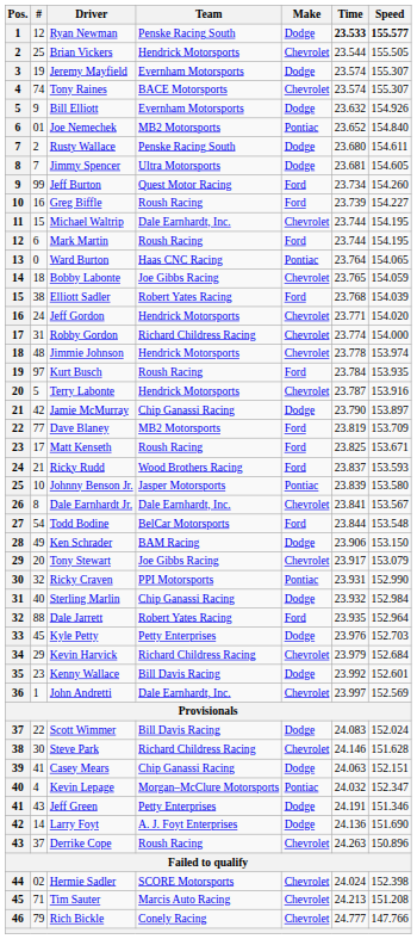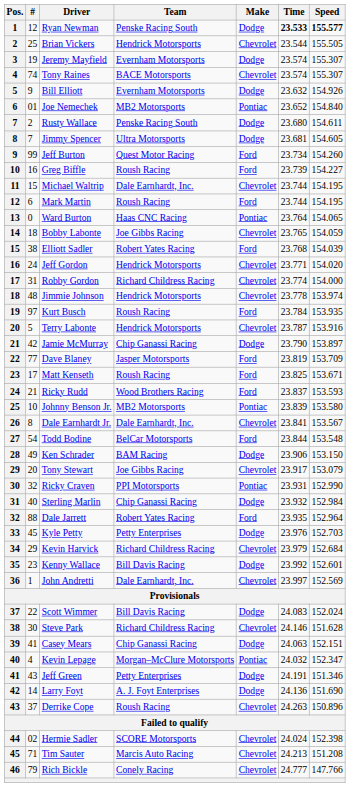Dave Blaney | Team: MB2 Motorsports -> Jasper Motorsports
Johnny Benson Jr. | Team: Jasper Motorsports -> MB2 Motorsports
